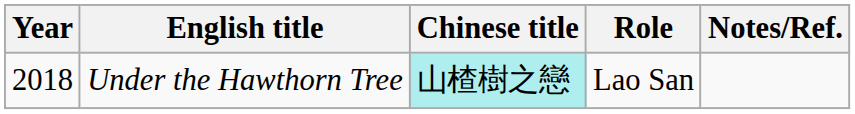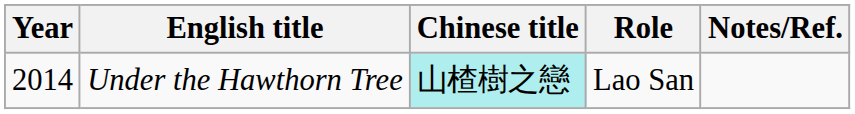Under the Hawthorn Tree | Year: 2018 -> 2014
